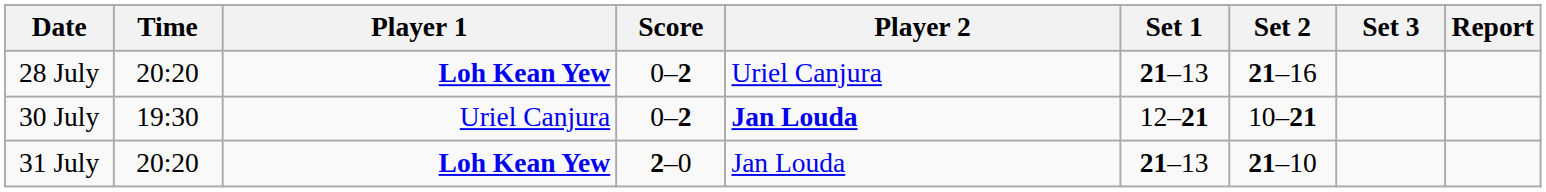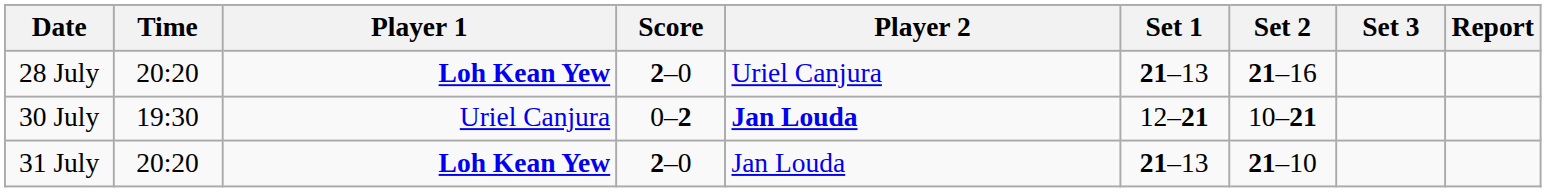28 July | Score: 0–2 -> 2–0
